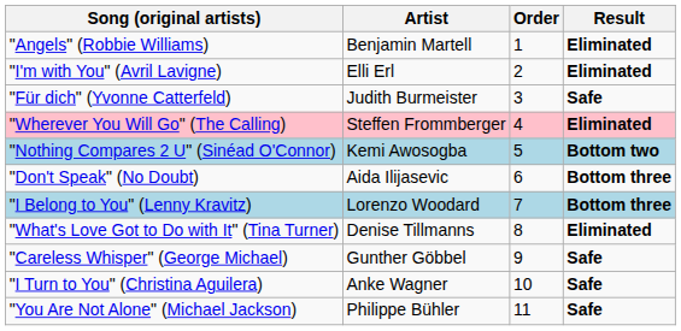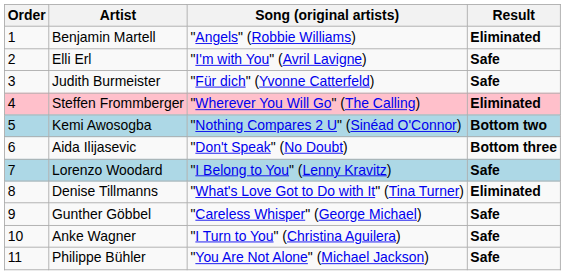columns swapped: Order <-> Song (original artists)
Elli Erl | Result: Eliminated -> Safe
Lorenzo Woodard | Result: Bottom three -> Safe
